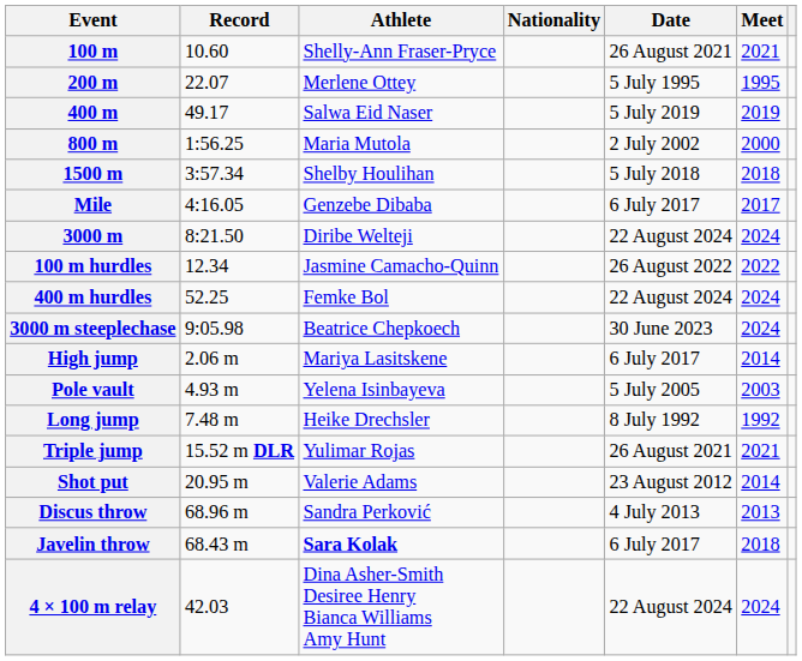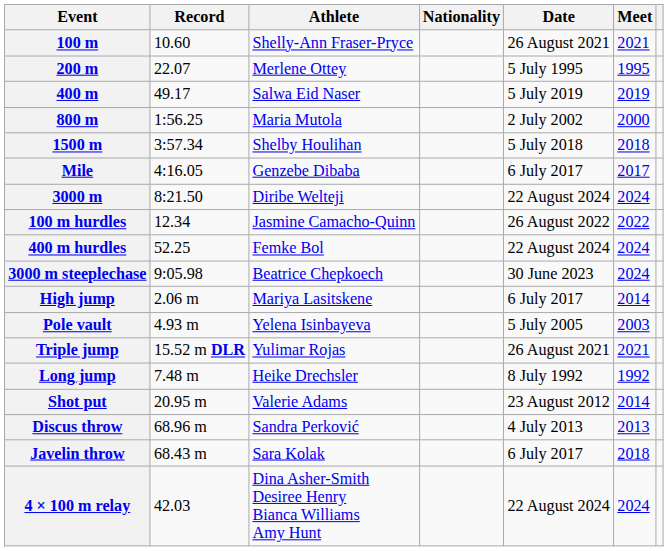rows swapped: Long jump <-> Triple jump
Javelin throw | Athlete: bold -> normal
